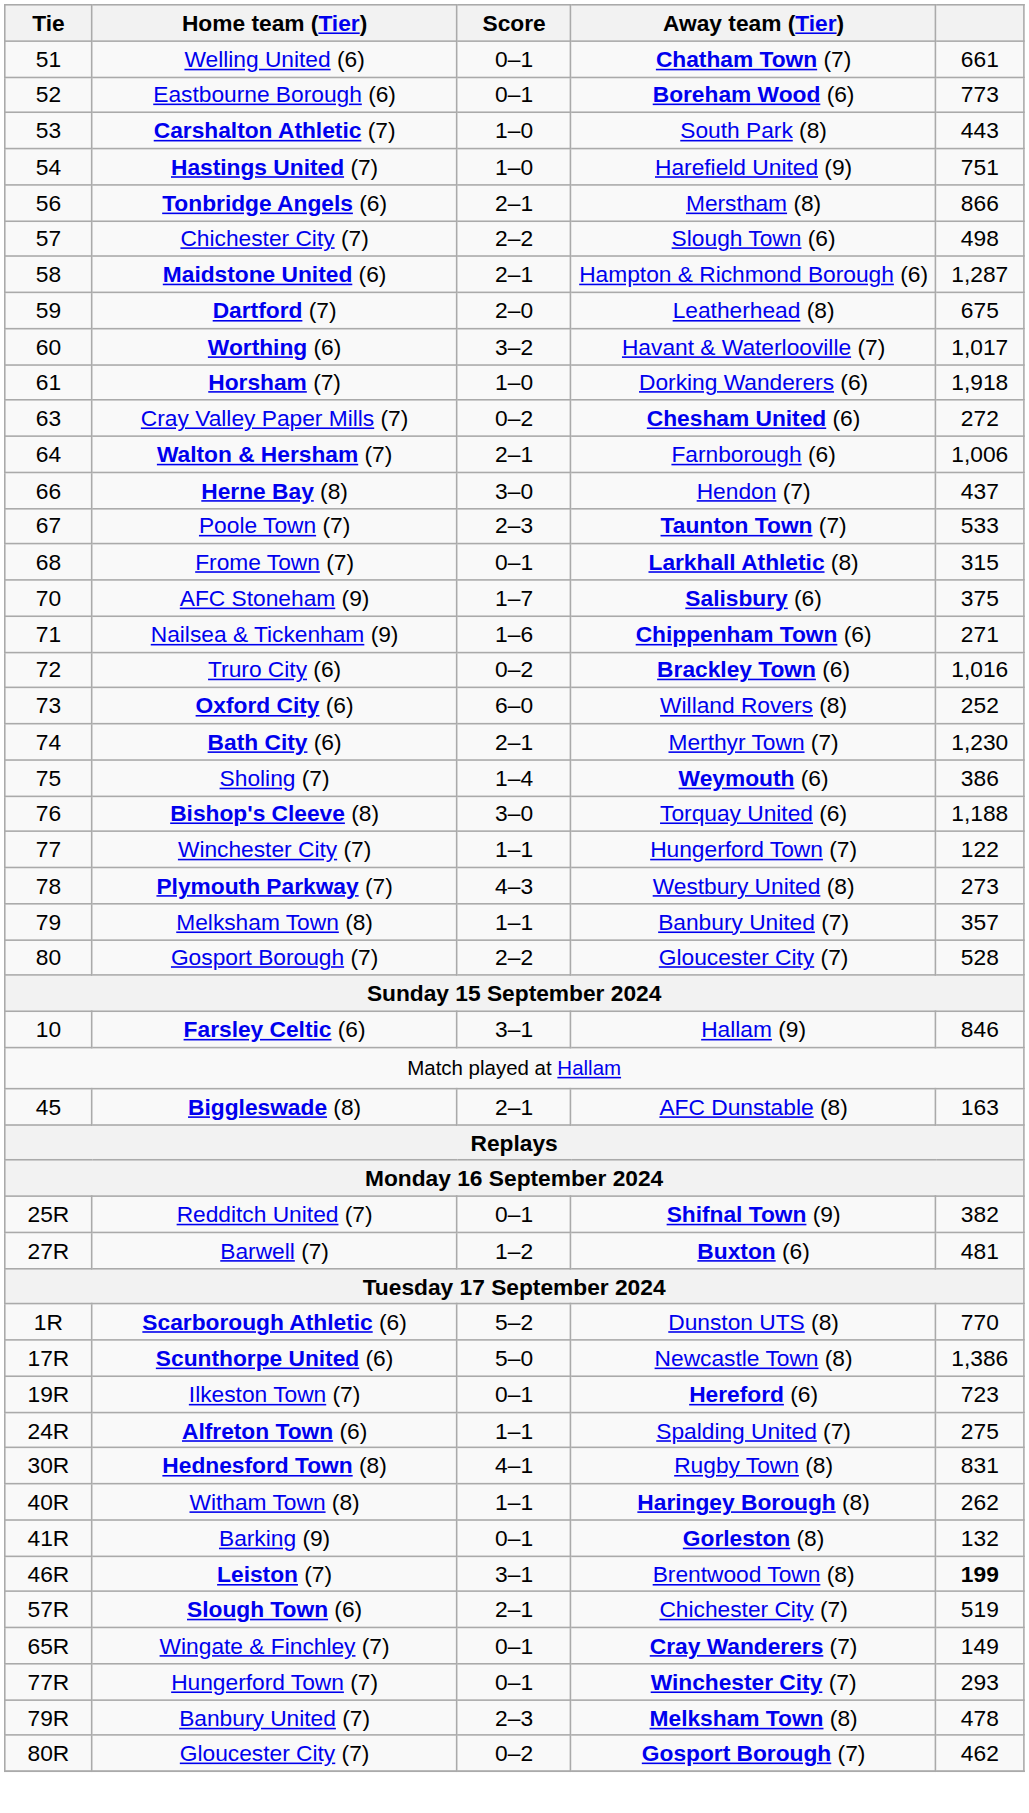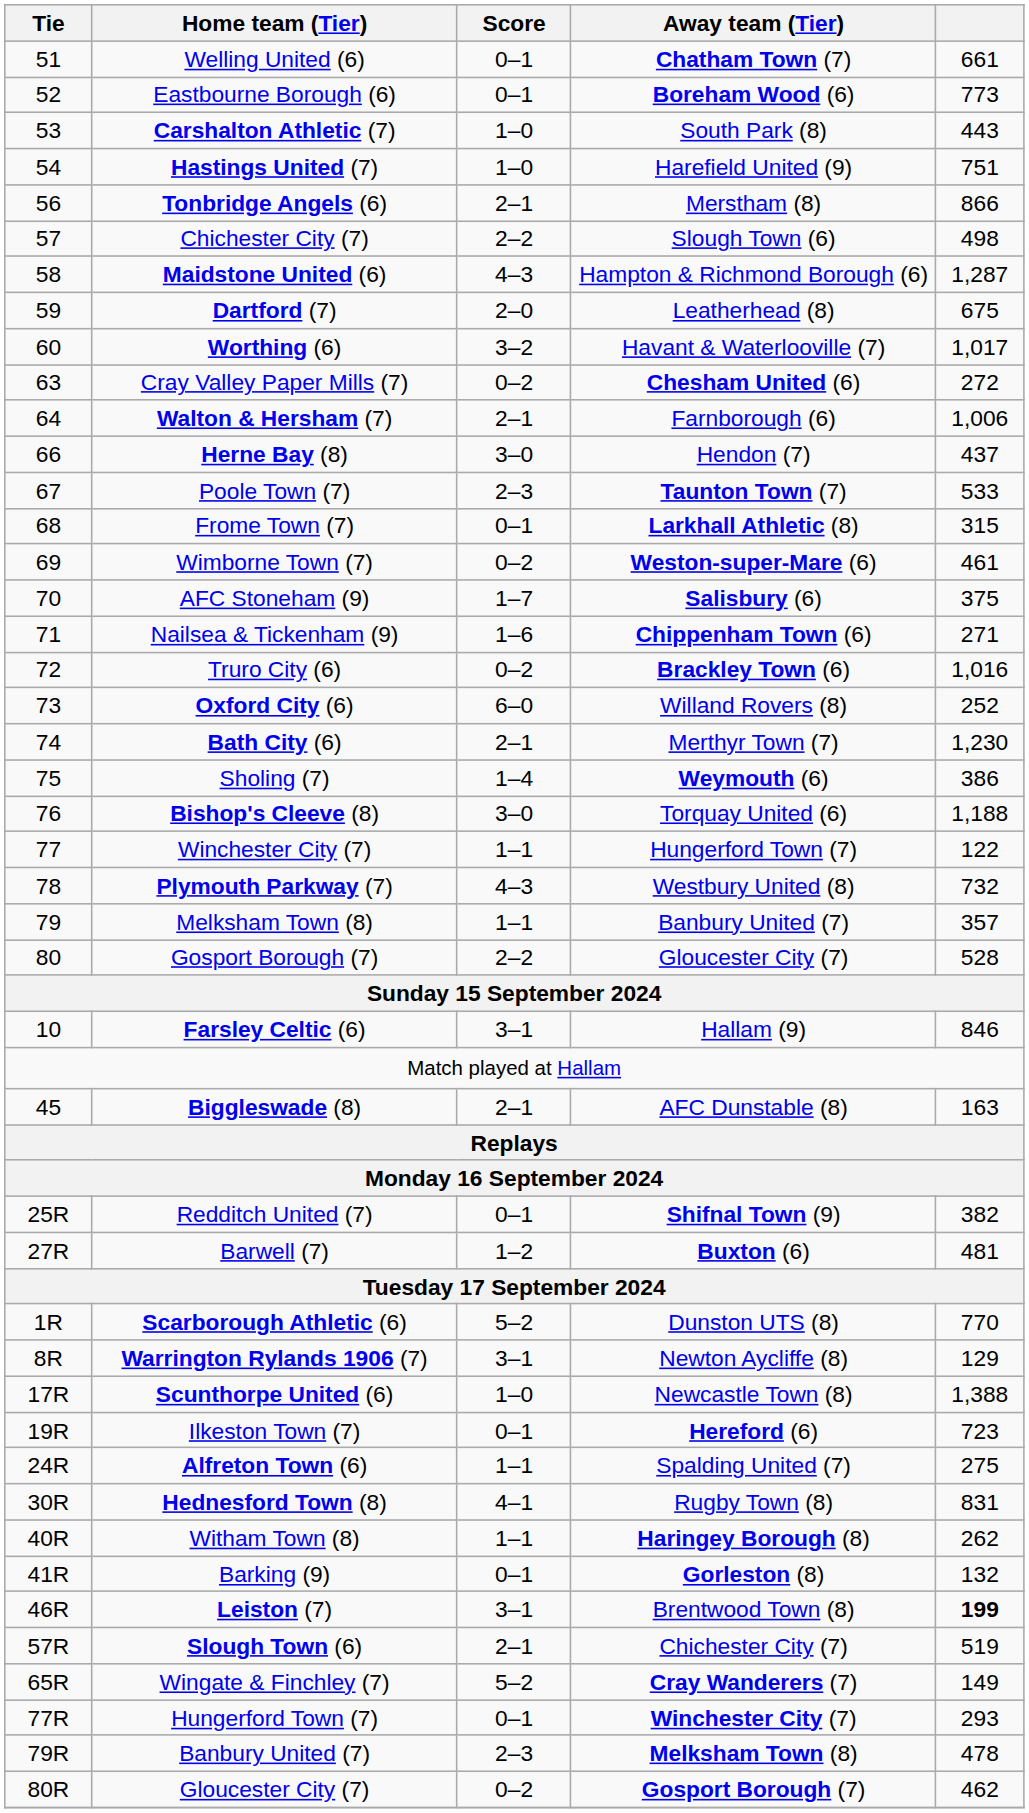Maidstone United (6) | Score: 2–1 -> 4–3
- row: 61 | Horsham (7) | 1–0 | Dorking Wanderers (6) | 1,918
+ row: 69 | Wimborne Town (7) | 0–2 | Weston-super-Mare (6) | 461
Plymouth Parkway (7) | column 5: 273 -> 732
+ row: 8R | Warrington Rylands 1906 (7) | 3–1 | Newton Aycliffe (8) | 129
Scunthorpe United (6) | Score: 5–0 -> 1–0
Scunthorpe United (6) | column 5: 1,386 -> 1,388
Wingate & Finchley (7) | Score: 0–1 -> 5–2
